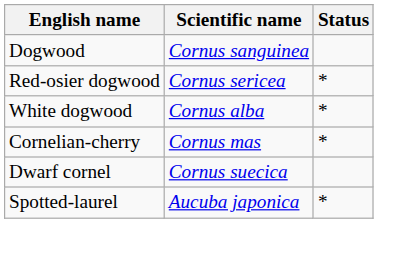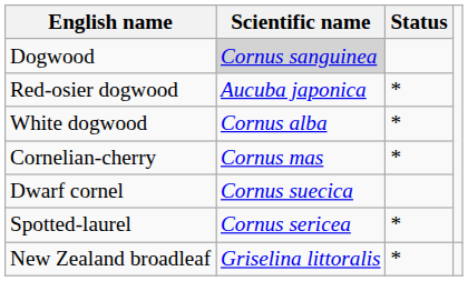Dogwood | Scientific name: no background -> lightgrey background
Red-osier dogwood | Scientific name: Cornus sericea -> Aucuba japonica
Spotted-laurel | Scientific name: Aucuba japonica -> Cornus sericea
+ row: New Zealand broadleaf | Griselina littoralis | *
